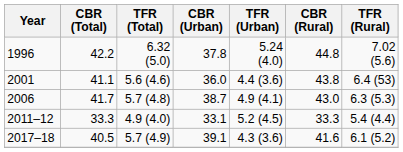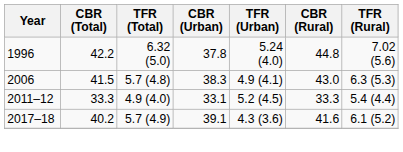- row: 2001 | 41.1 | 5.6 (4.6) | 36.0 | 4.4 (3.6) | 43.8 | 6.4 (53)
2006 | CBR (Total): 41.7 -> 41.5
2006 | CBR (Urban): 38.7 -> 38.3
2017–18 | CBR (Total): 40.5 -> 40.2
